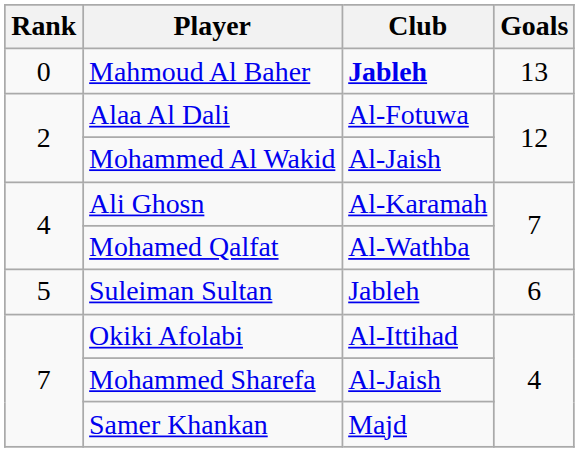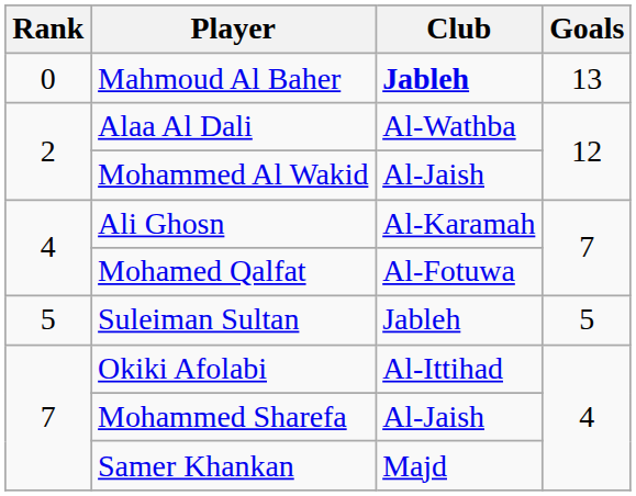Alaa Al Dali | Club: Al-Fotuwa -> Al-Wathba
Mohamed Qalfat | Club: Al-Wathba -> Al-Fotuwa
Suleiman Sultan | Goals: 6 -> 5
